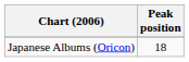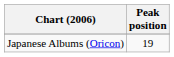Japanese Albums (Oricon) | Peak position: 18 -> 19
